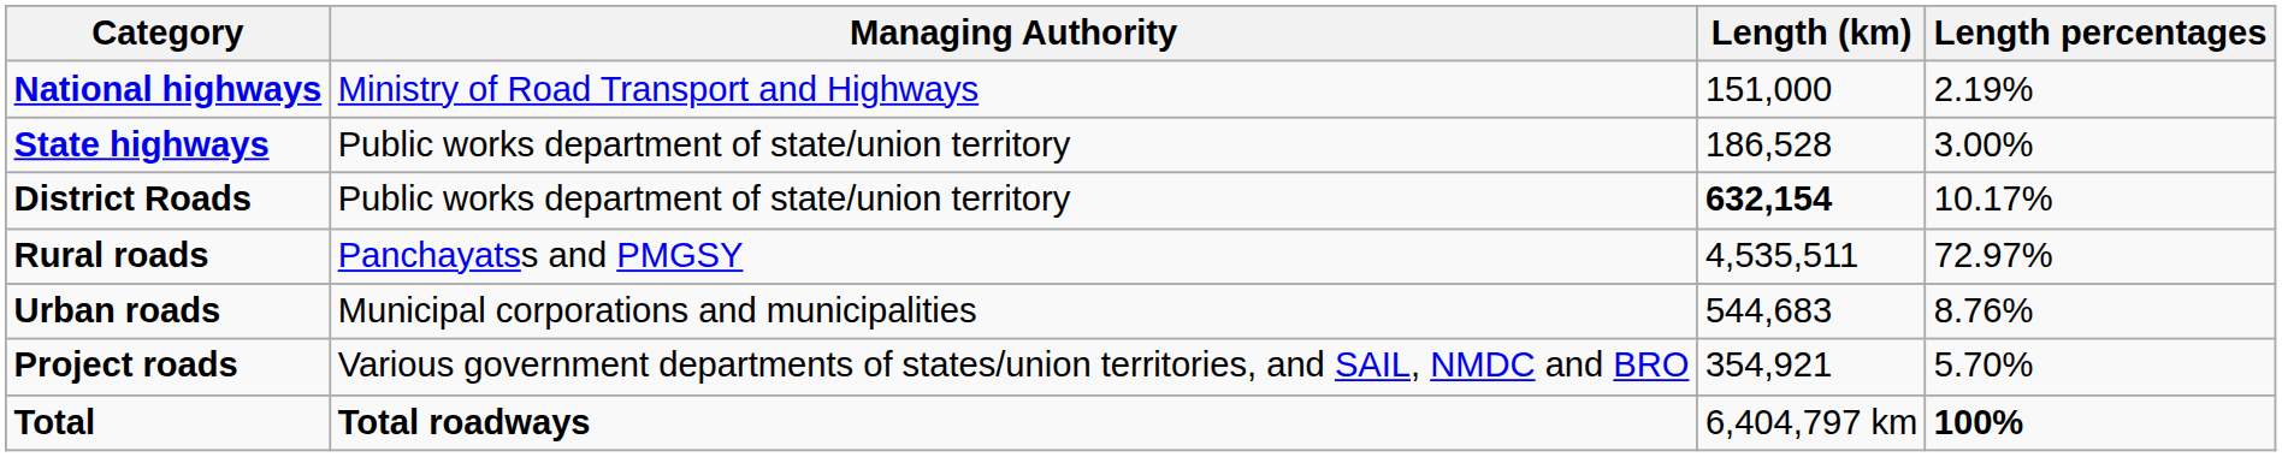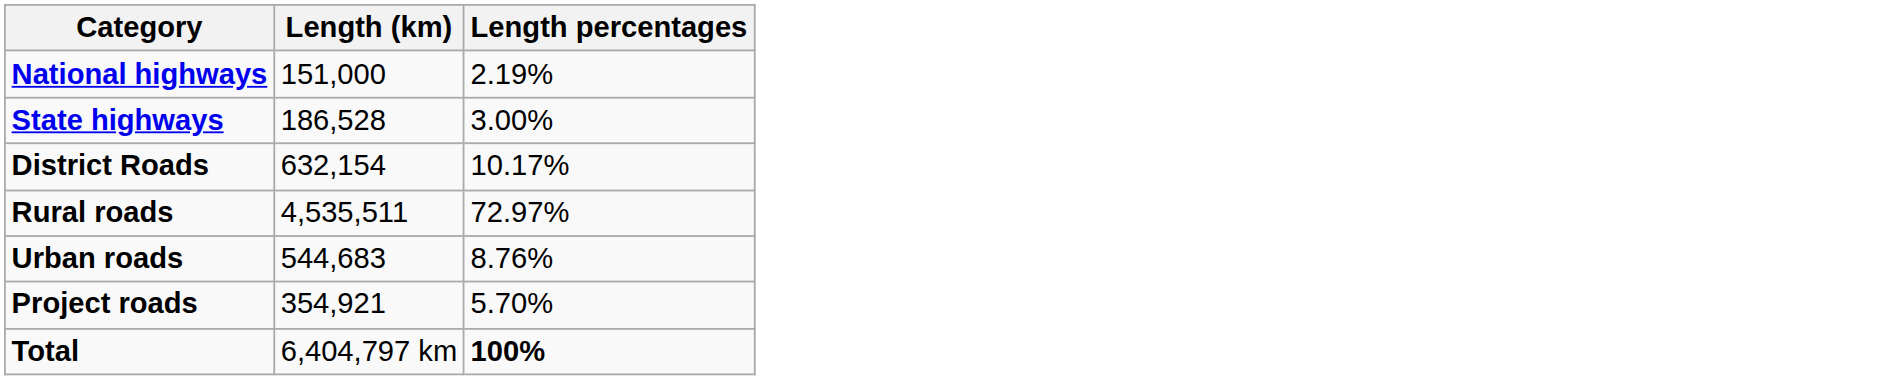- column: Managing Authority | Ministry of Road Transport and Highways | Public works department of state/union territory | Public works department of state/union territory | Panchayatss and PMGSY | Municipal corporations and municipalities | Various government departments of states/union territories, and SAIL, NMDC and BRO | Total roadways
District Roads | Length (km): bold -> normal
